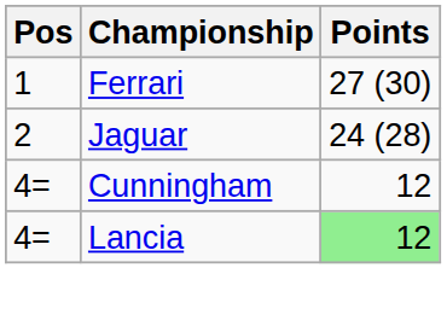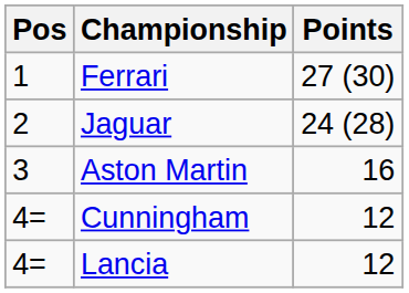+ row: 3 | Aston Martin | 16
Lancia | Points: lightgreen background -> no background
